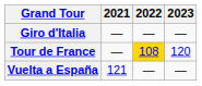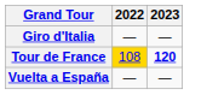- column: 2021 | — | — | 121
Tour de France | 2023: normal -> bold
